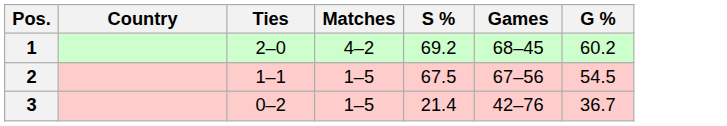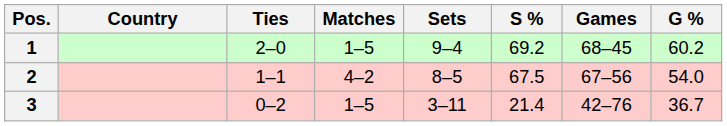+ column: Sets | 9–4 | 8–5 | 3–11
1 | Matches: 4–2 -> 1–5
2 | Matches: 1–5 -> 4–2
2 | G %: 54.5 -> 54.0
